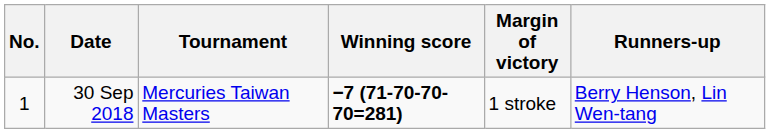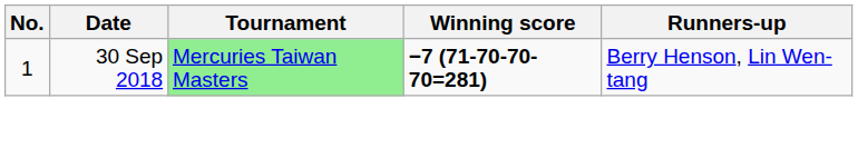- column: Margin of victory | 1 stroke
30 Sep 2018 | Tournament: no background -> lightgreen background
